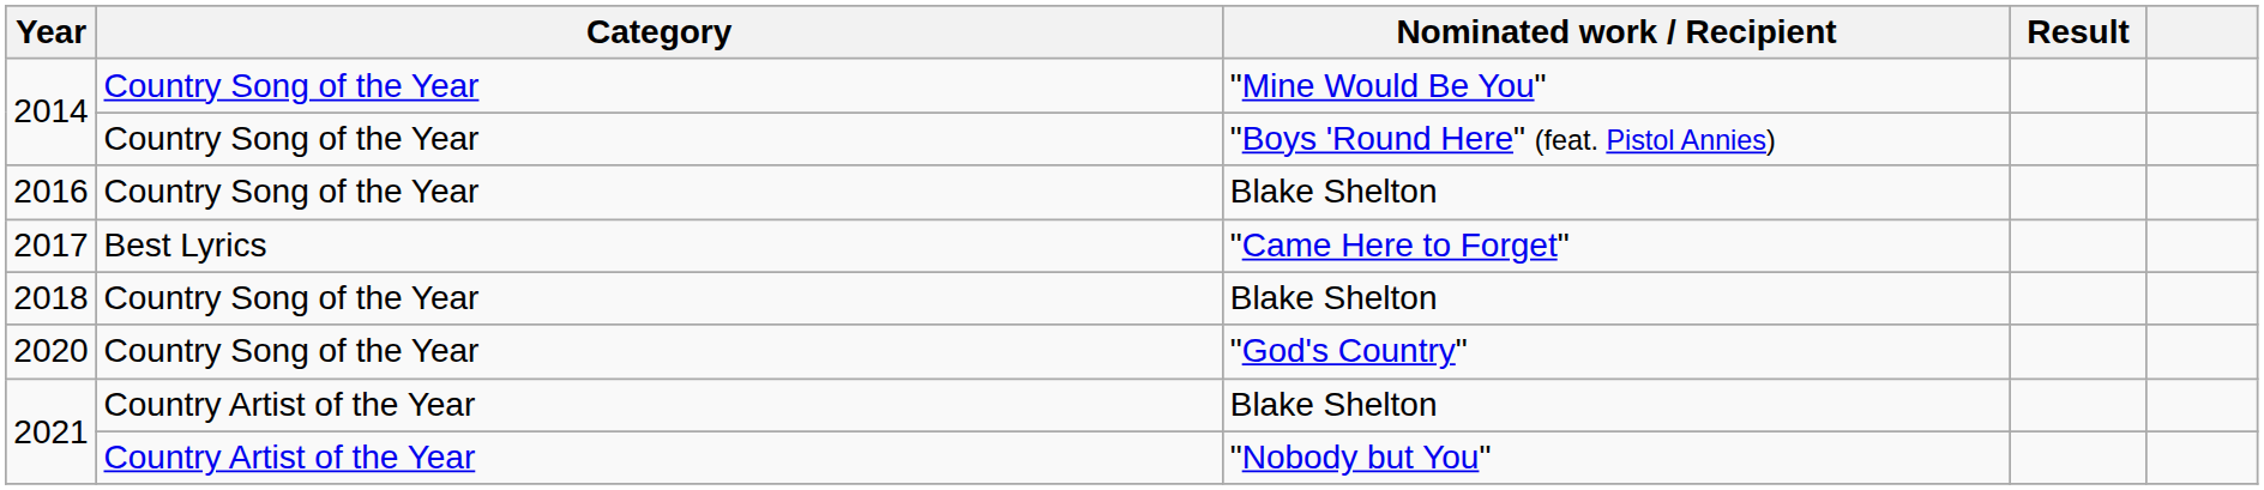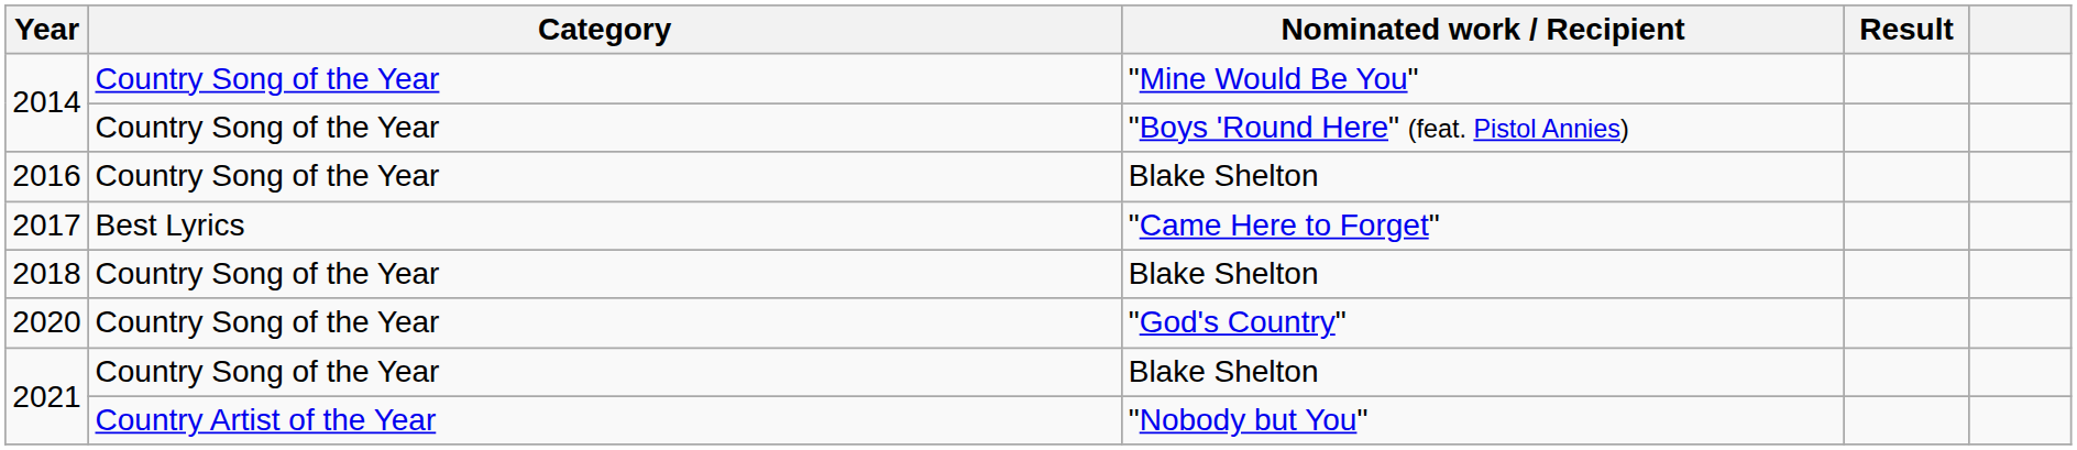2021 / Blake Shelton | Category: Country Artist of the Year -> Country Song of the Year
